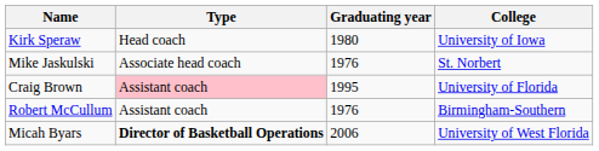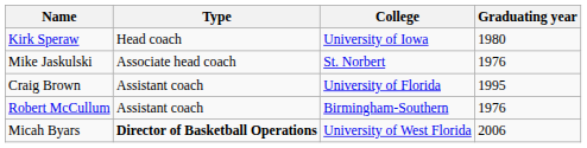columns swapped: College <-> Graduating year
Craig Brown | Type: pink background -> no background
